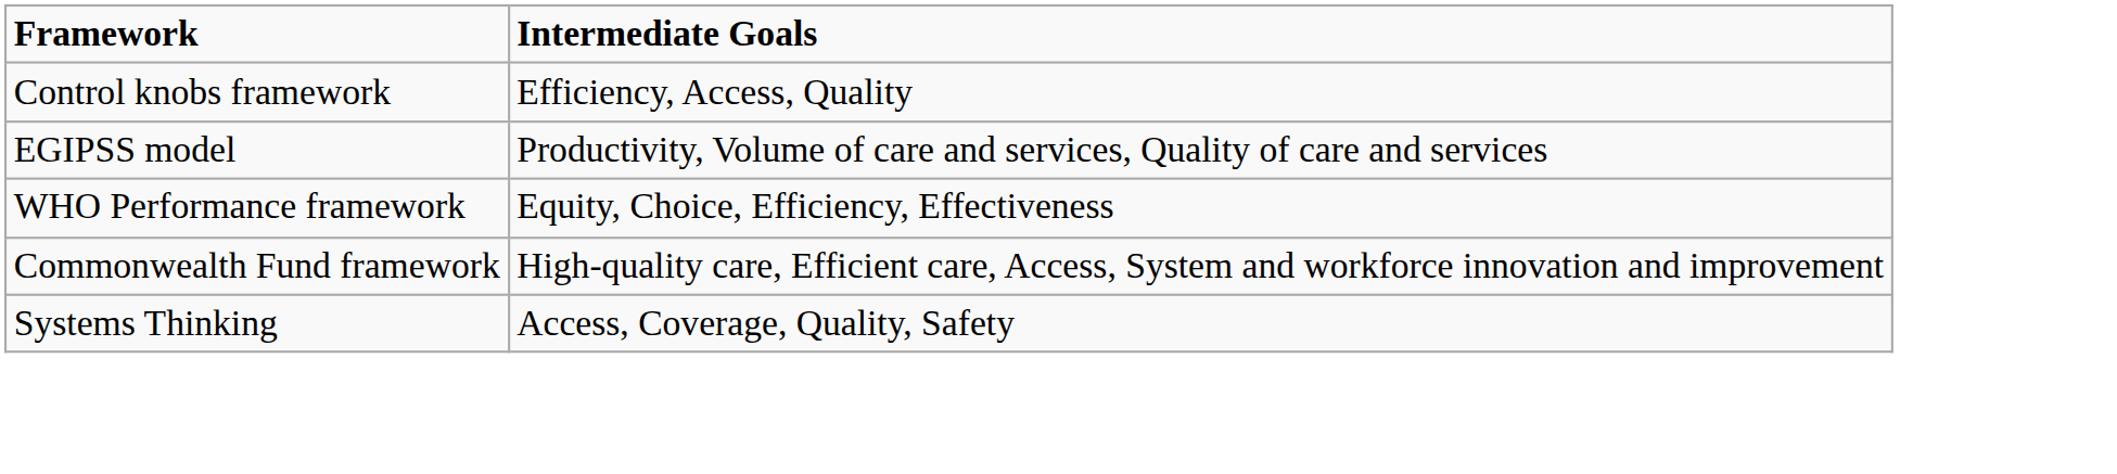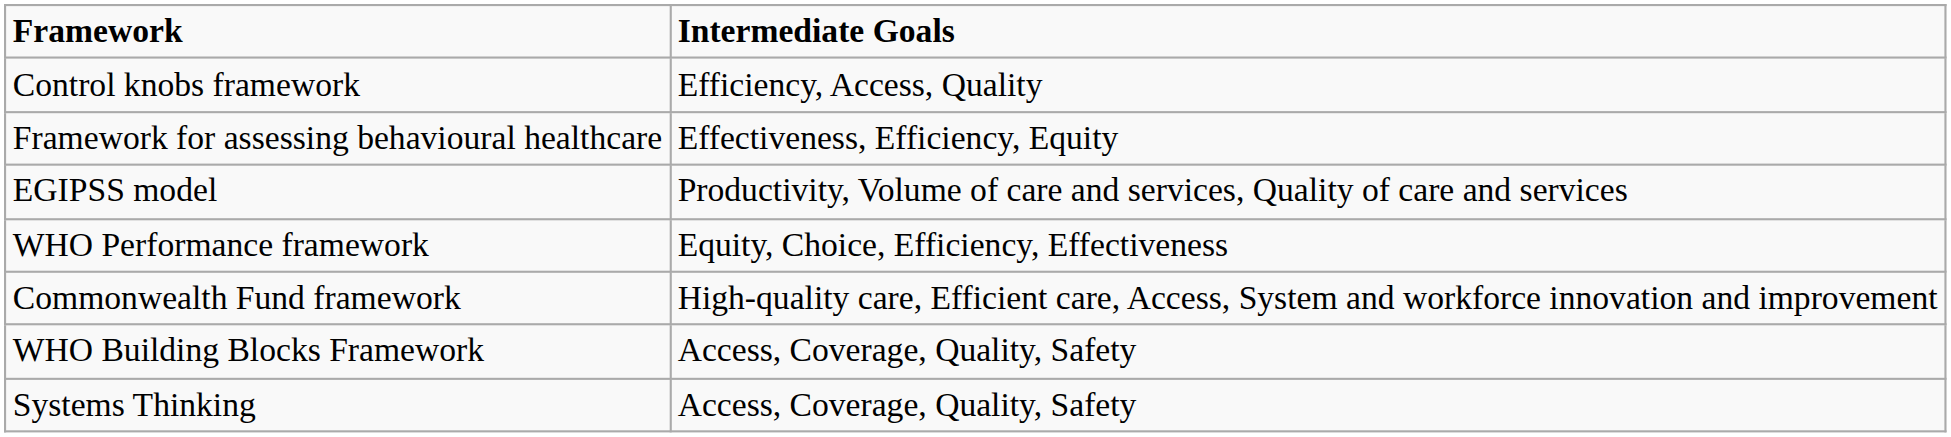+ row: Framework for assessing behavioural healthcare | Effectiveness, Efficiency, Equity
+ row: WHO Building Blocks Framework | Access, Coverage, Quality, Safety
